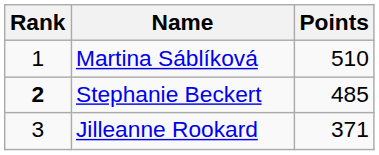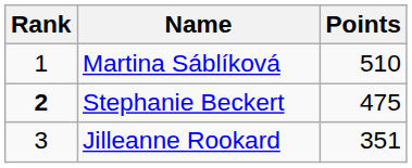Stephanie Beckert | Points: 485 -> 475
Jilleanne Rookard | Points: 371 -> 351
